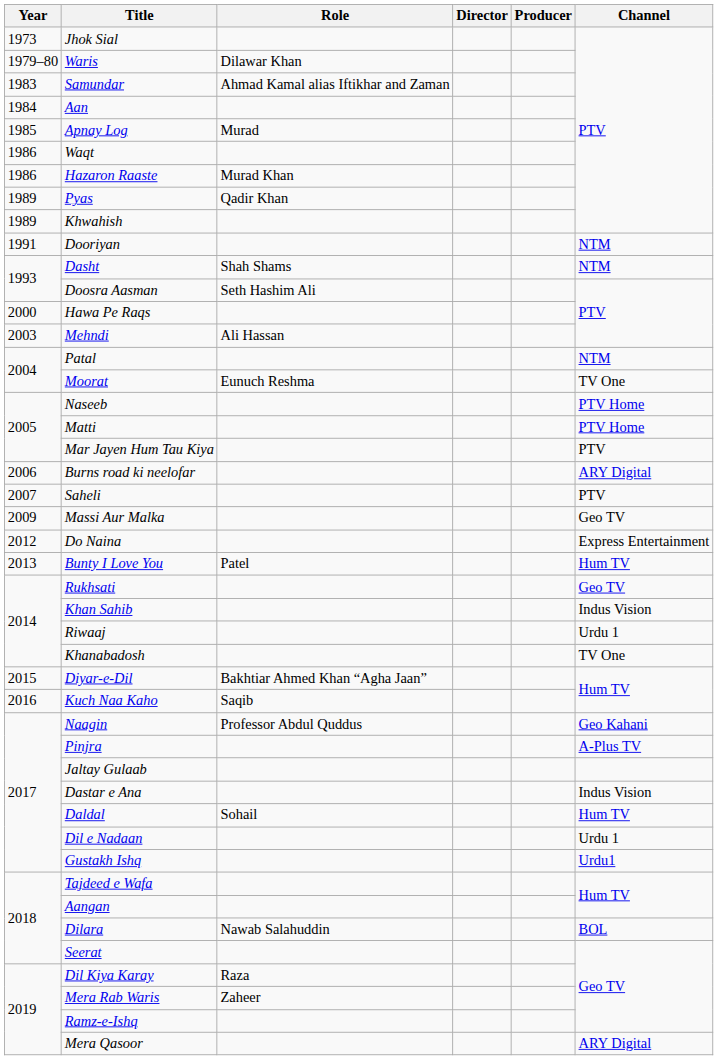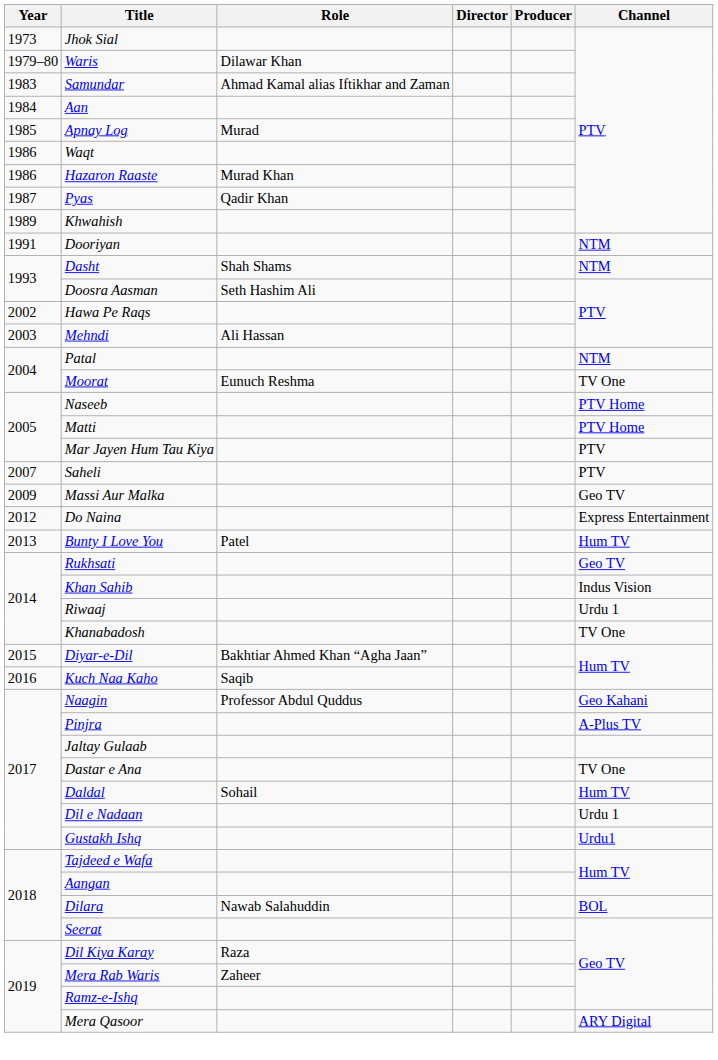Pyas | Year: 1989 -> 1987
Hawa Pe Raqs | Year: 2000 -> 2002
- row: 2006 | Burns road ki neelofar | ARY Digital
Dastar e Ana | Channel: Indus Vision -> TV One
